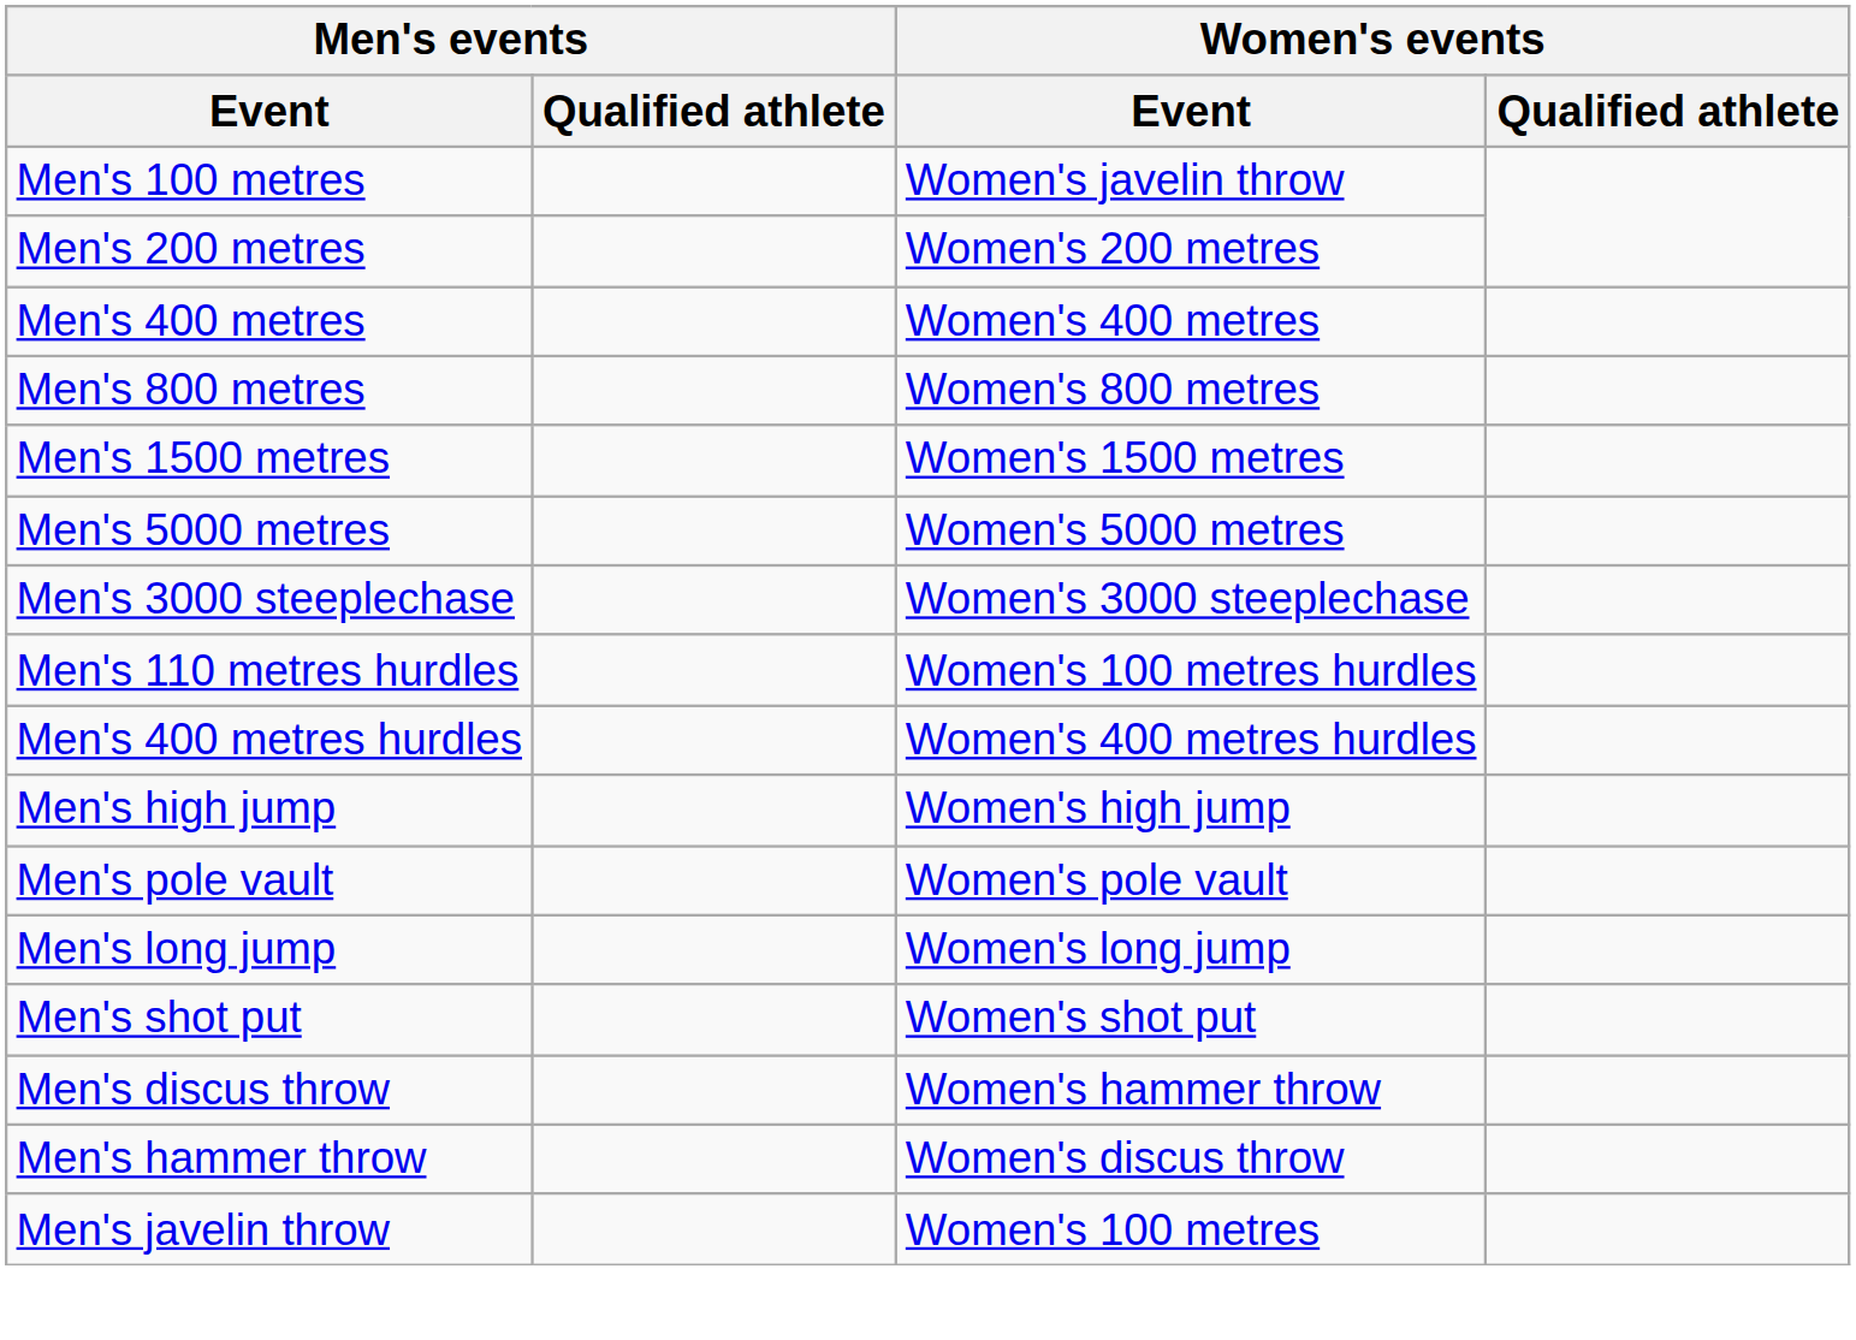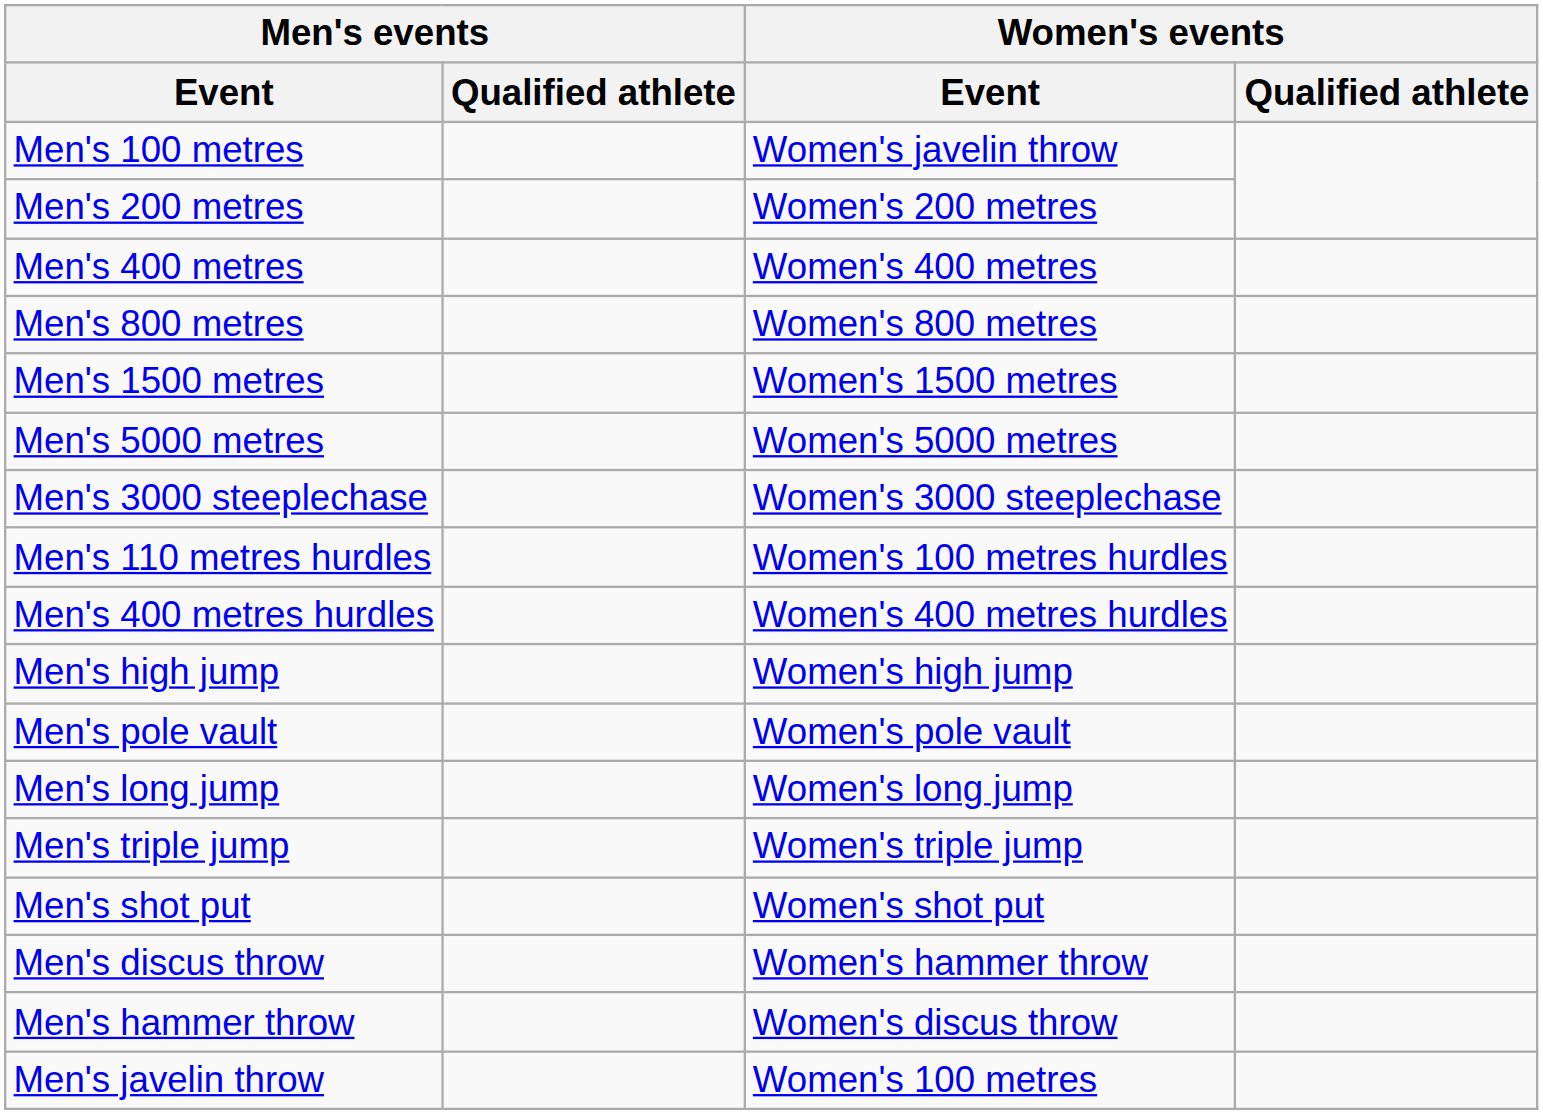+ row: Men's triple jump | Women's triple jump
